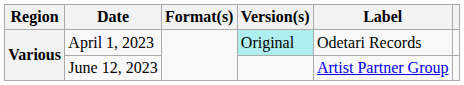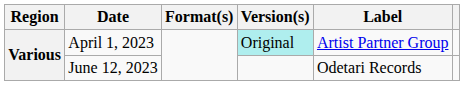April 1, 2023 | Label: Odetari Records -> Artist Partner Group
June 12, 2023 | Label: Artist Partner Group -> Odetari Records
